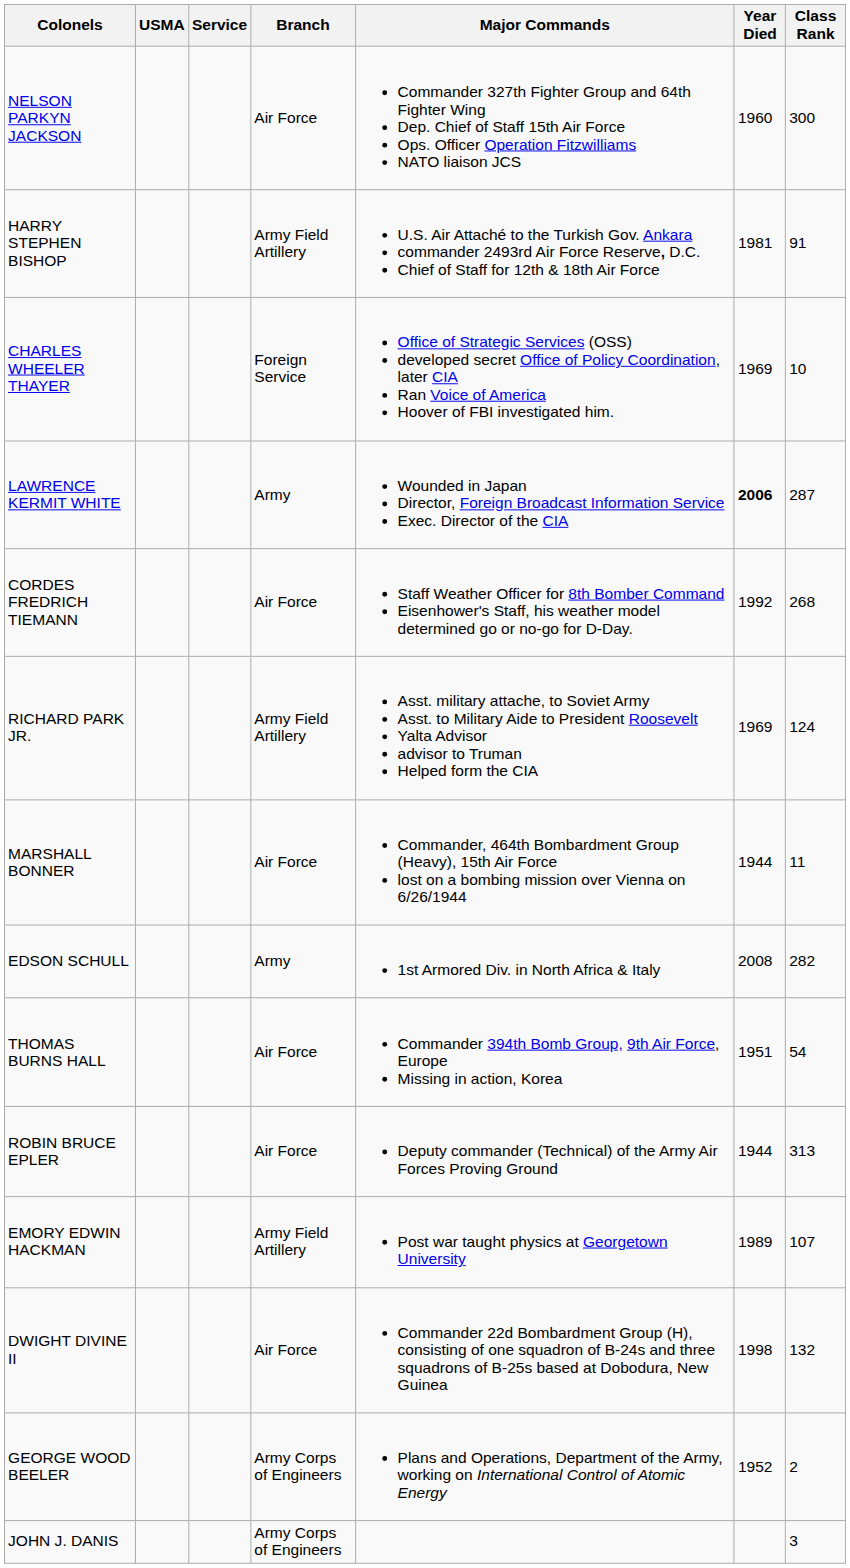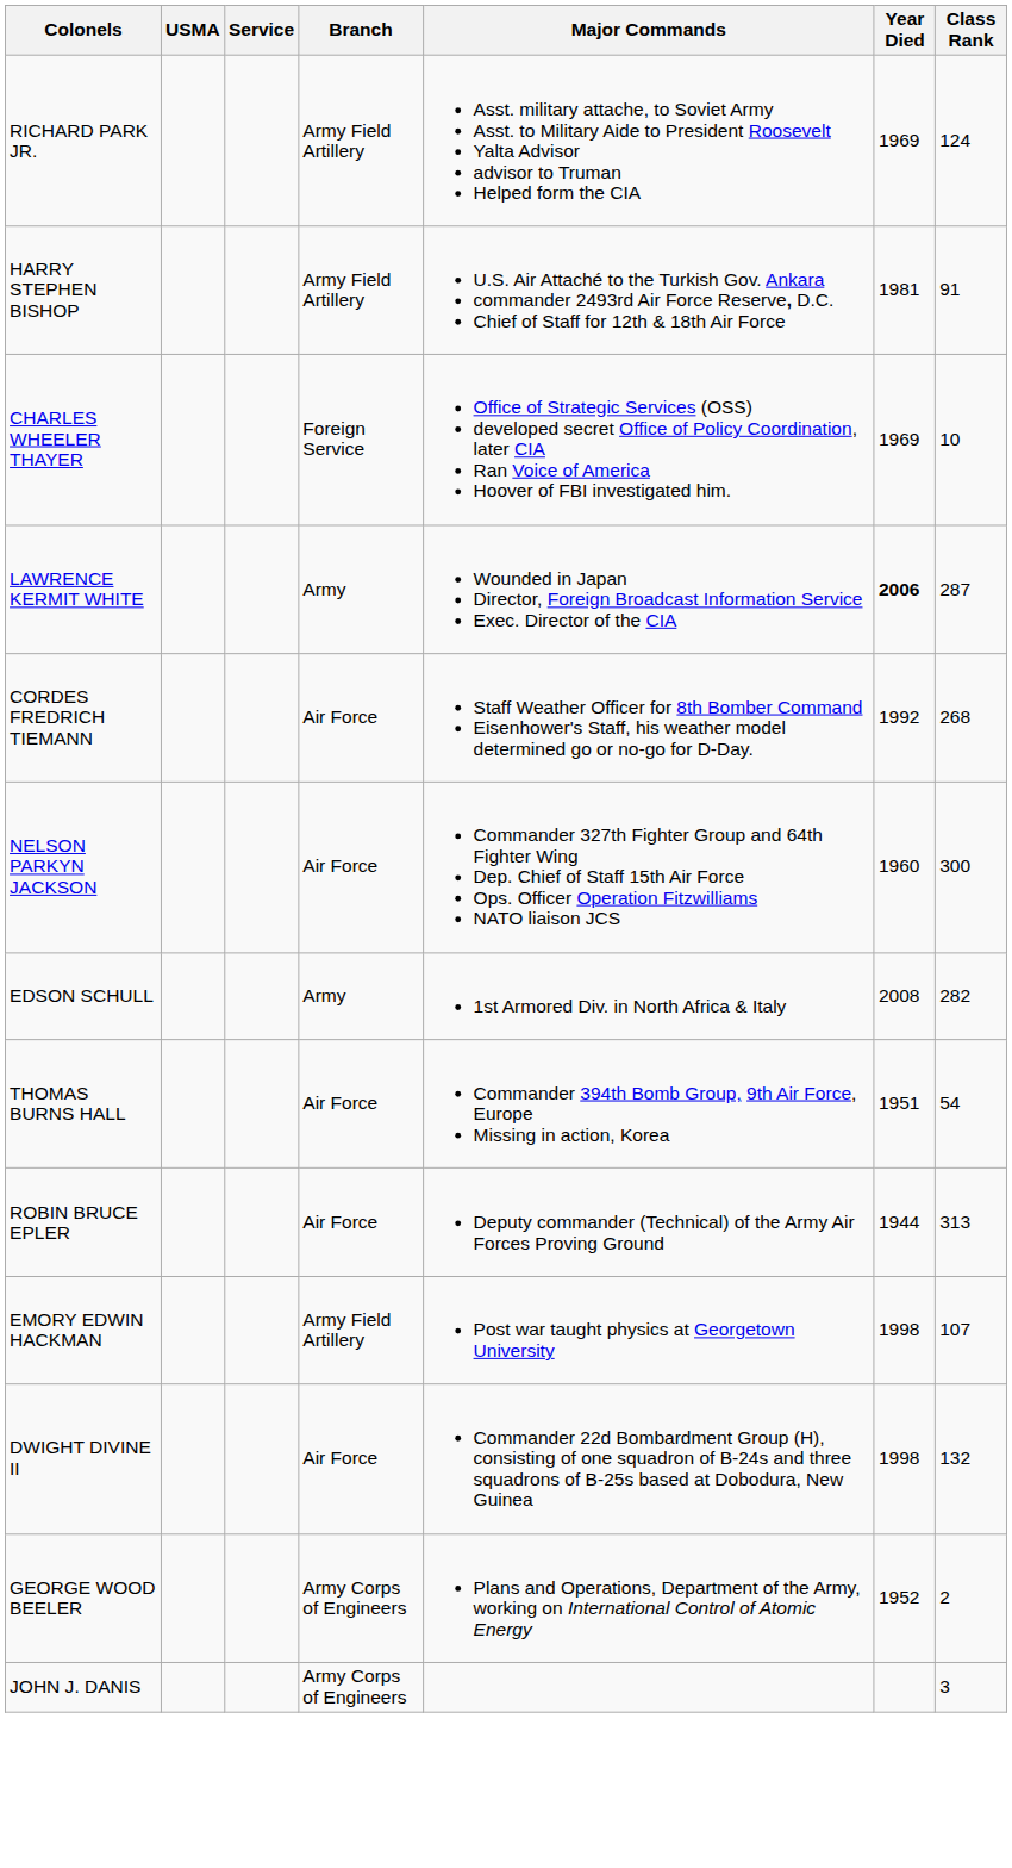rows swapped: NELSON PARKYN JACKSON <-> RICHARD PARK JR.
- row: MARSHALL BONNER | Air Force | Commander, 464th Bombardment Group (Heavy), 15th Air Force lost on a bombing mission over Vienna on 6/26/1944 | 1944 | 11
EMORY EDWIN HACKMAN | Year Died: 1989 -> 1998
